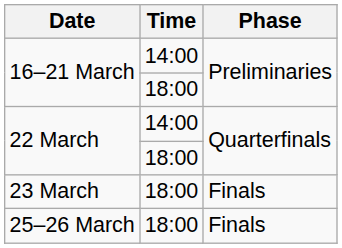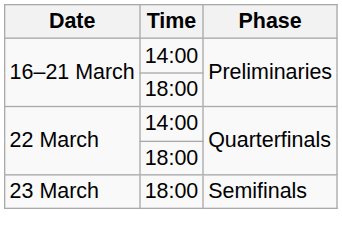23 March | Phase: Finals -> Semifinals
- row: 25–26 March | 18:00 | Finals
